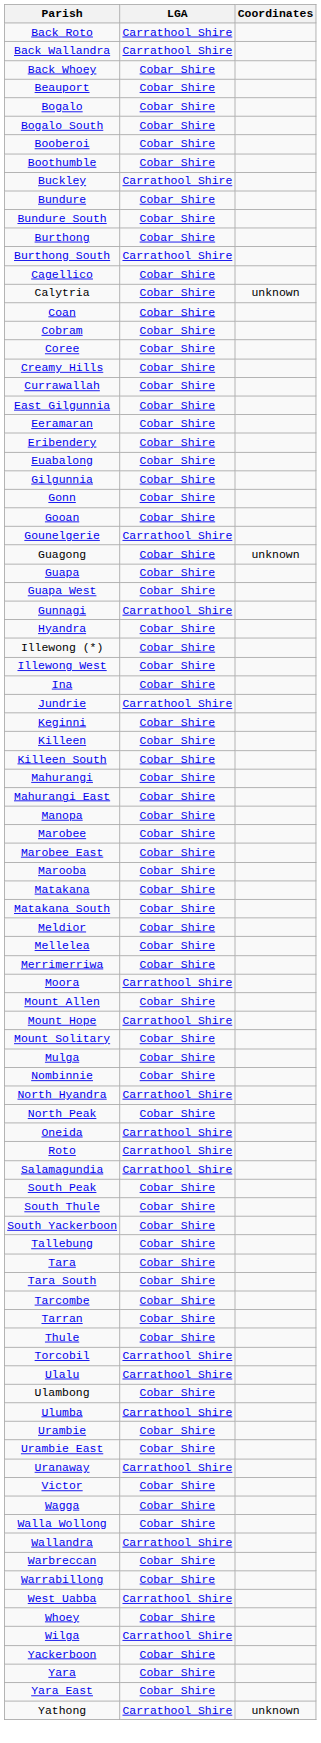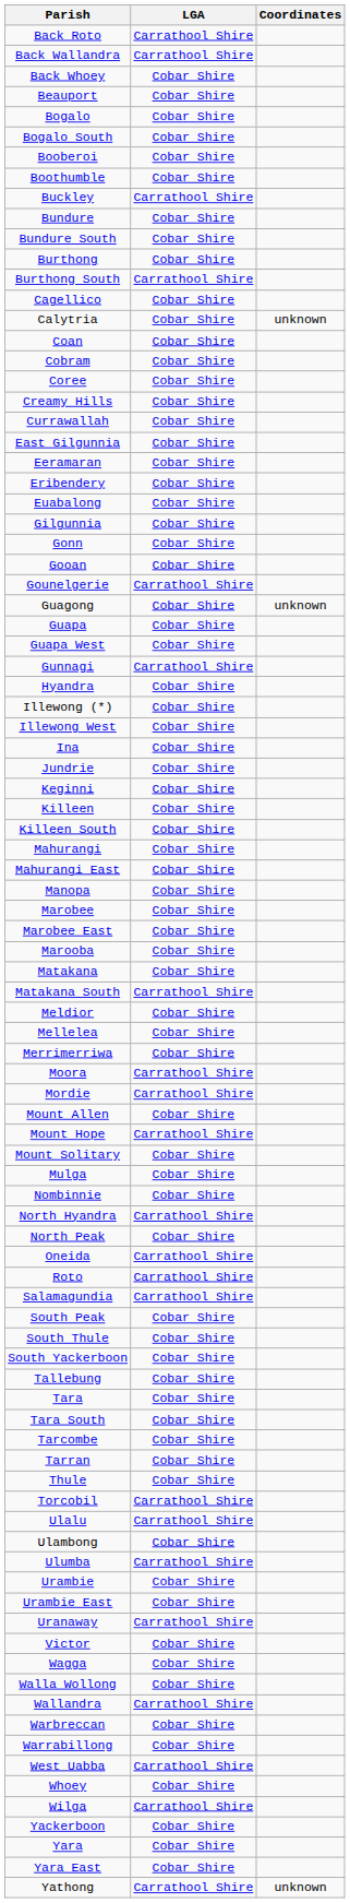Jundrie | LGA: Carrathool Shire -> Cobar Shire
Matakana South | LGA: Cobar Shire -> Carrathool Shire
+ row: Mordie | Carrathool Shire
